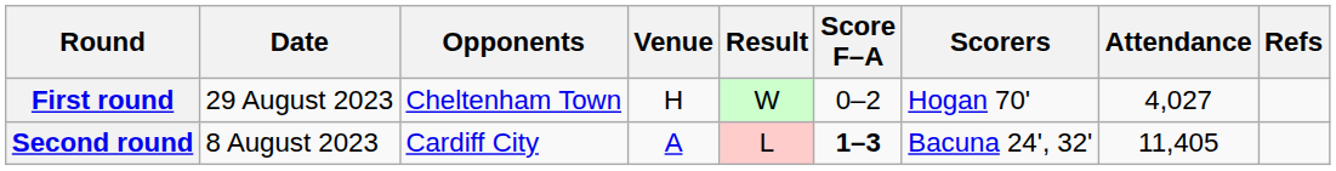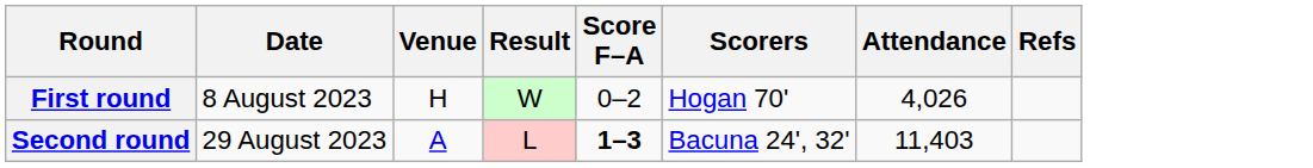- column: Opponents | Cheltenham Town | Cardiff City
First round | Date: 29 August 2023 -> 8 August 2023
First round | Attendance: 4,027 -> 4,026
Second round | Date: 8 August 2023 -> 29 August 2023
Second round | Attendance: 11,405 -> 11,403
